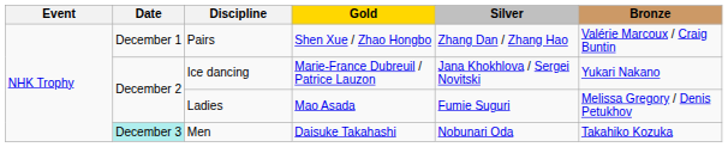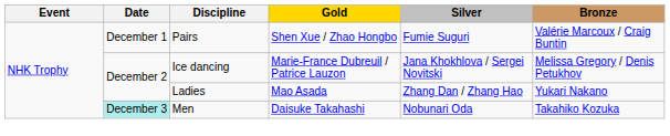Pairs | Silver: Zhang Dan / Zhang Hao -> Fumie Suguri
Ice dancing | Bronze: Yukari Nakano -> Melissa Gregory / Denis Petukhov
Ladies | Silver: Fumie Suguri -> Zhang Dan / Zhang Hao
Ladies | Bronze: Melissa Gregory / Denis Petukhov -> Yukari Nakano
